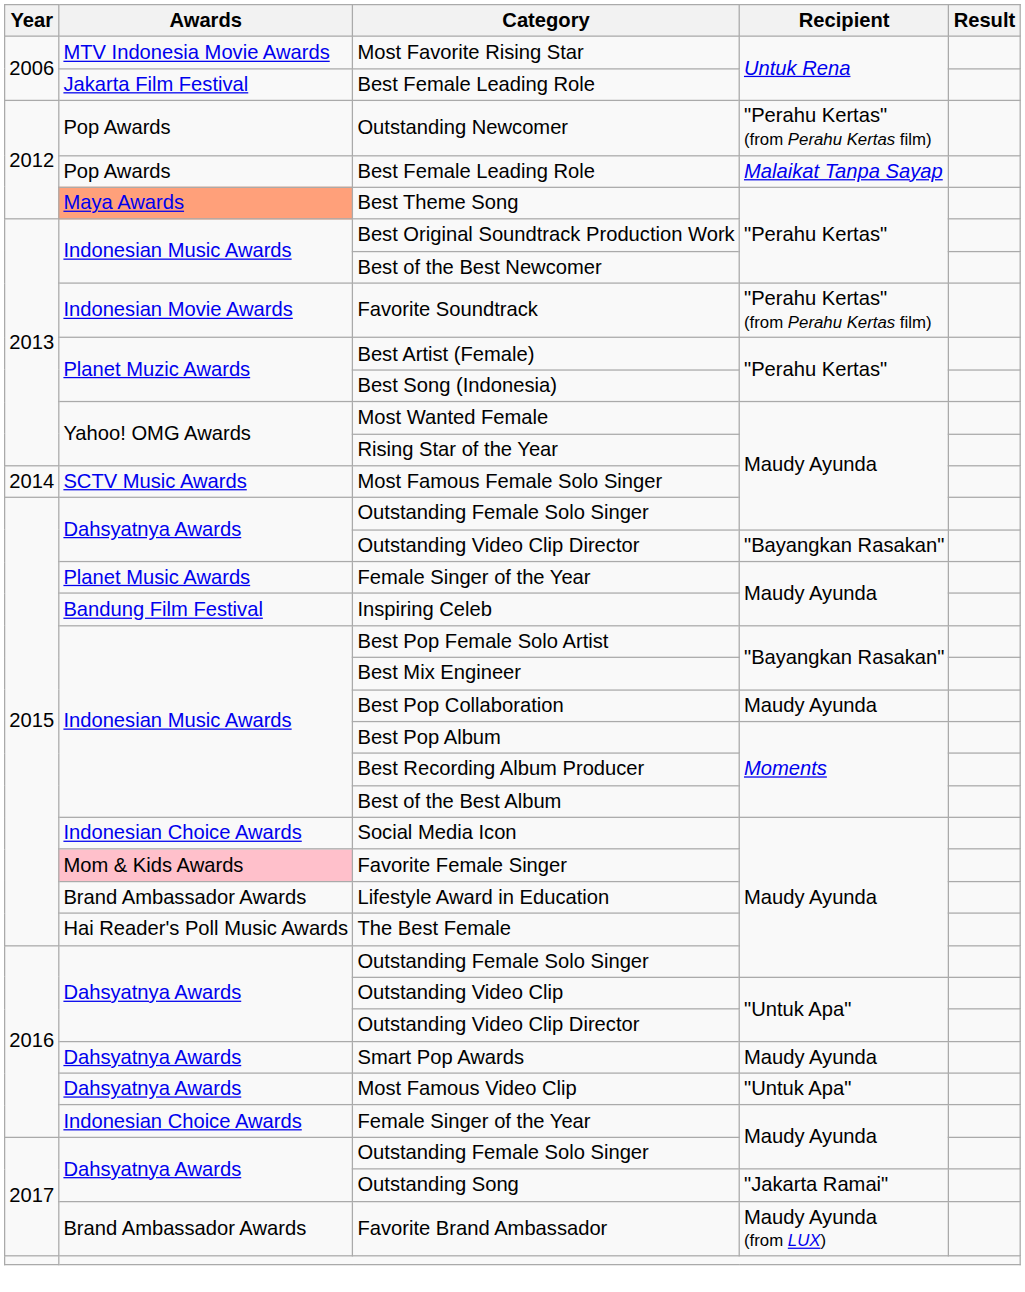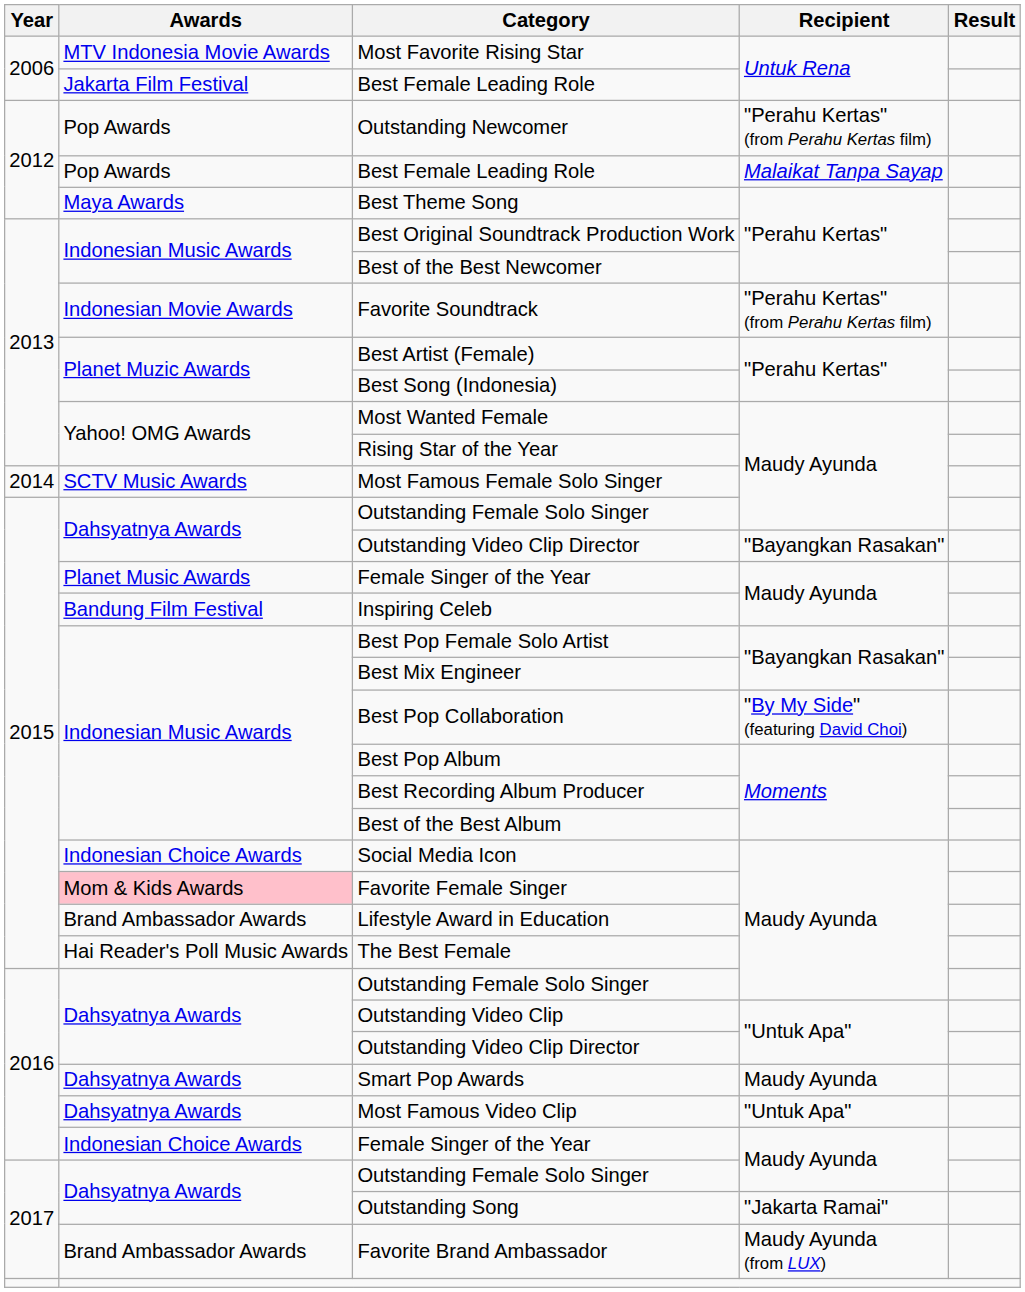Best Theme Song | Awards: lightsalmon background -> no background
Best Pop Collaboration | Recipient: Maudy Ayunda -> "By My Side" (featuring David Choi)
